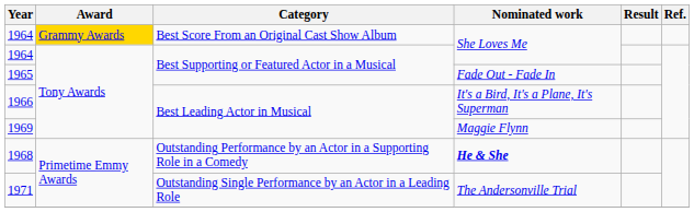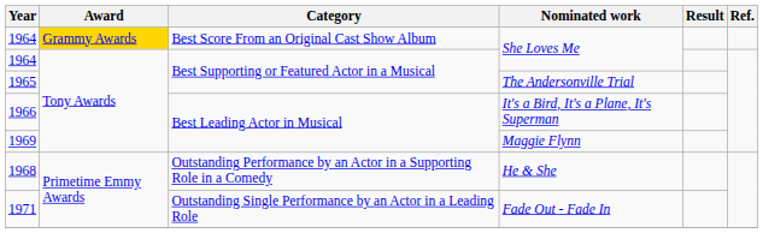1965 | Nominated work: Fade Out - Fade In -> The Andersonville Trial
1968 | Nominated work: bold -> normal
1971 | Nominated work: The Andersonville Trial -> Fade Out - Fade In
